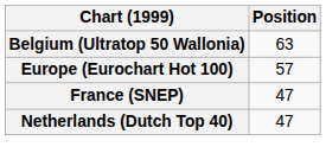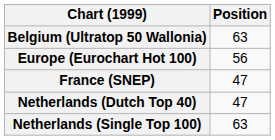Europe (Eurochart Hot 100) | Position: 57 -> 56
+ row: Netherlands (Single Top 100) | 63
